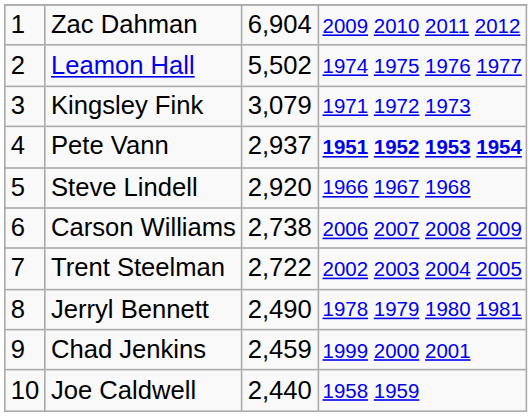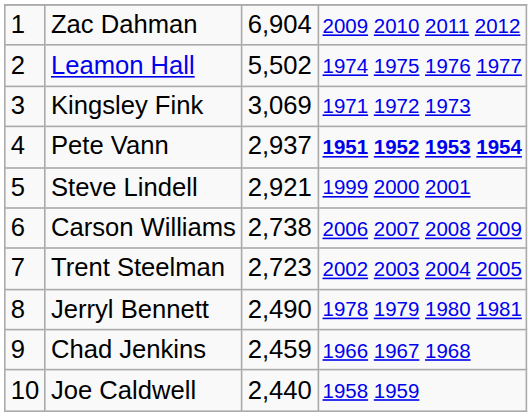Kingsley Fink | column 3: 3,079 -> 3,069
Steve Lindell | column 3: 2,920 -> 2,921
Steve Lindell | column 4: 1966 1967 1968 -> 1999 2000 2001
Trent Steelman | column 3: 2,722 -> 2,723
Chad Jenkins | column 4: 1999 2000 2001 -> 1966 1967 1968
